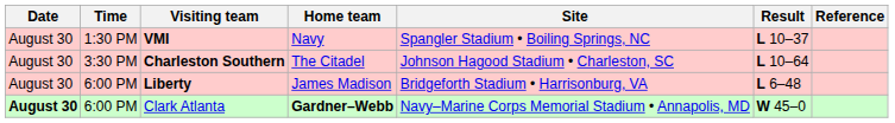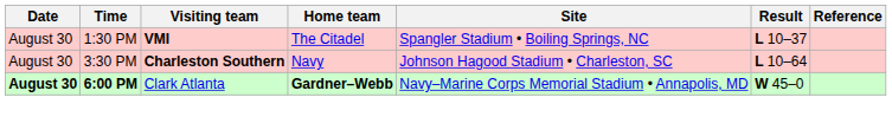VMI | Home team: Navy -> The Citadel
Charleston Southern | Home team: The Citadel -> Navy
- row: August 30 | 6:00 PM | Liberty | James Madison | Bridgeforth Stadium • Harrisonburg, VA | L 6–48
Clark Atlanta | Time: normal -> bold
